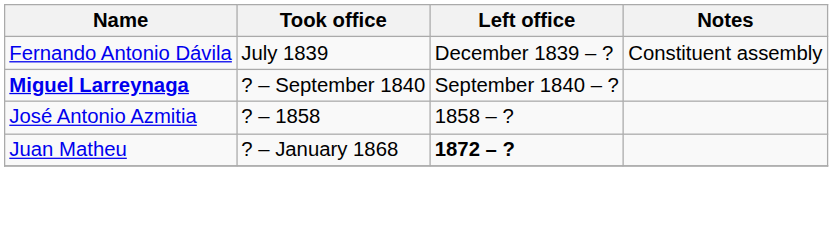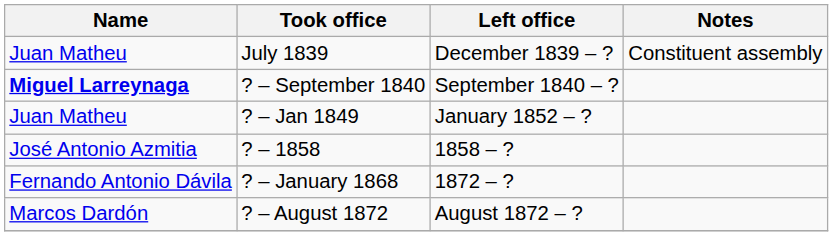July 1839 | Name: Fernando Antonio Dávila -> Juan Matheu
+ row: Juan Matheu | ? – Jan 1849 | January 1852 – ?
? – January 1868 | Name: Juan Matheu -> Fernando Antonio Dávila
? – January 1868 | Left office: bold -> normal
+ row: Marcos Dardón | ? – August 1872 | August 1872 – ?
